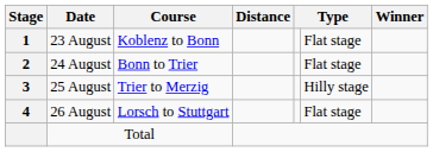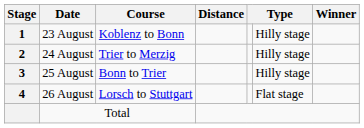23 August | column 6: Flat stage -> Hilly stage
24 August | Course: Bonn to Trier -> Trier to Merzig
24 August | column 6: Flat stage -> Hilly stage
25 August | Course: Trier to Merzig -> Bonn to Trier
